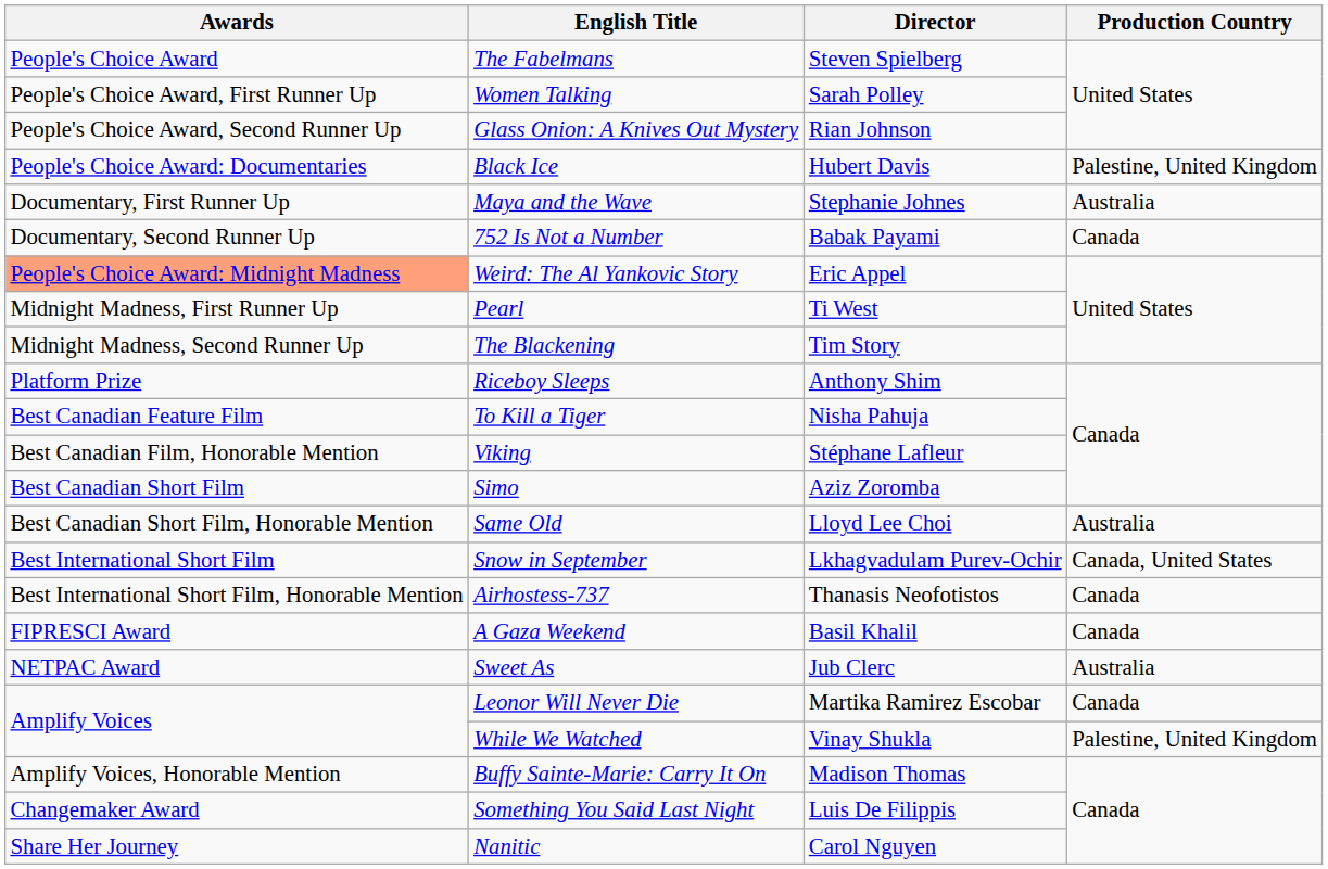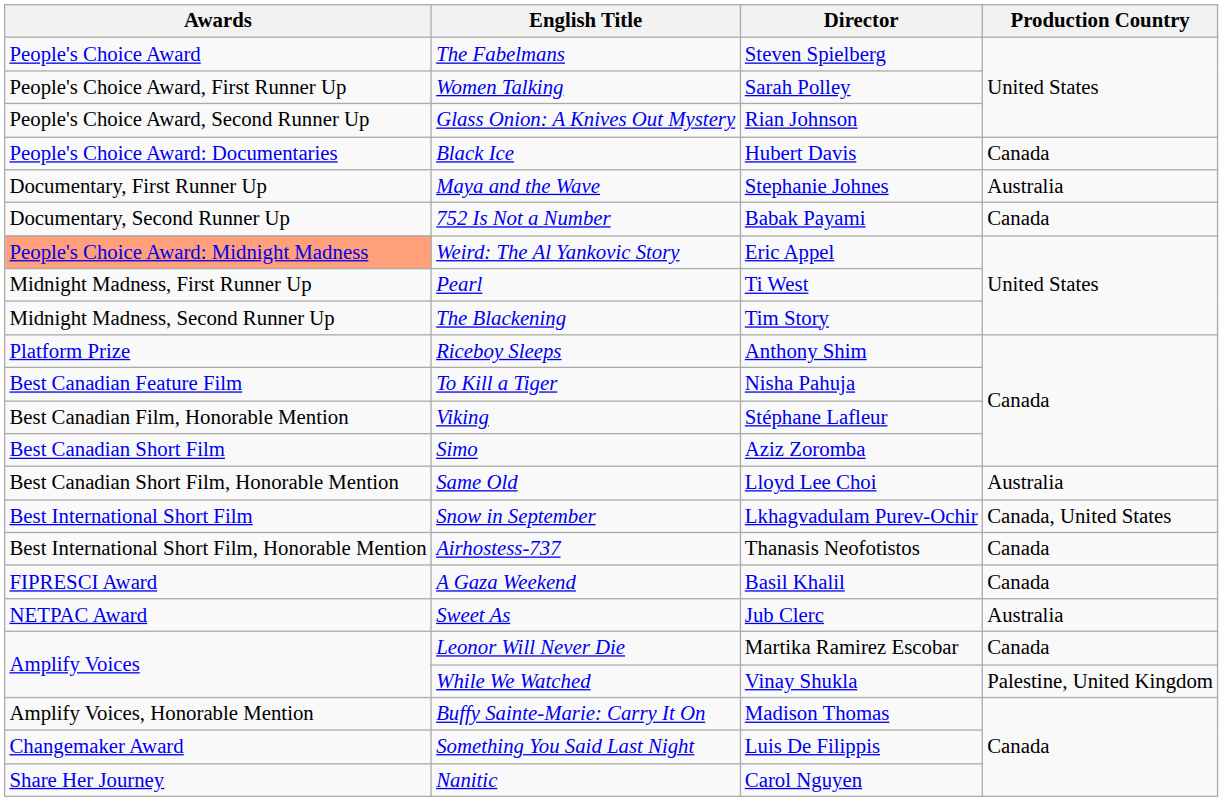Black Ice | Production Country: Palestine, United Kingdom -> Canada
